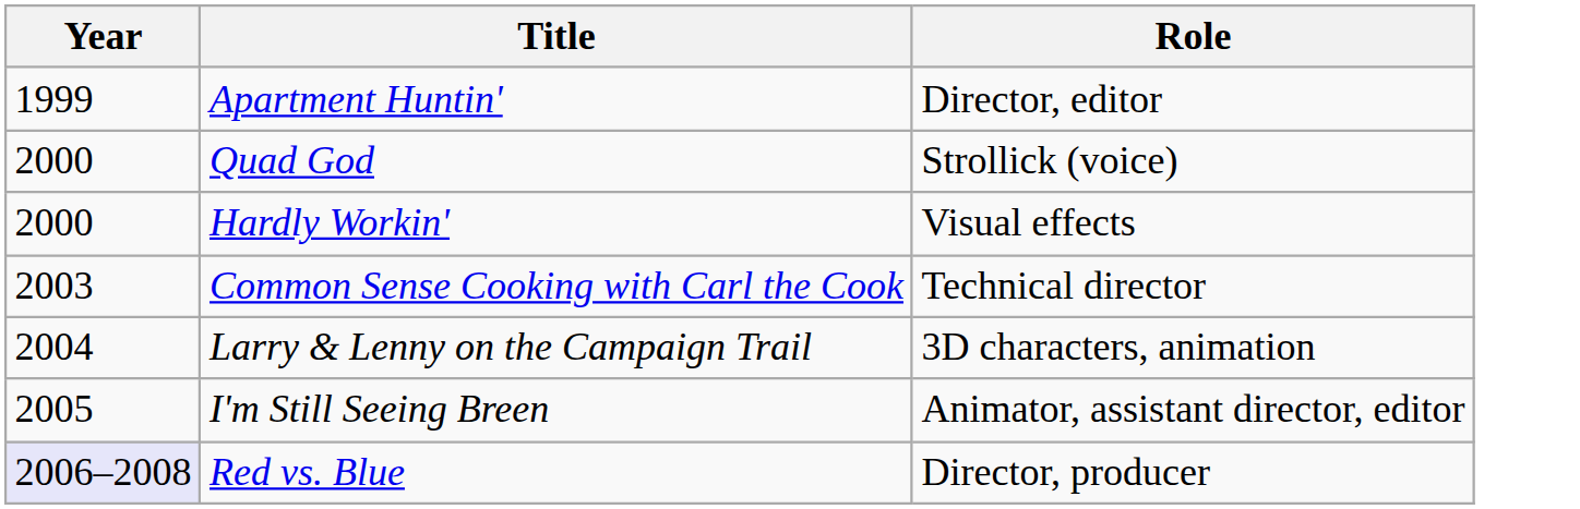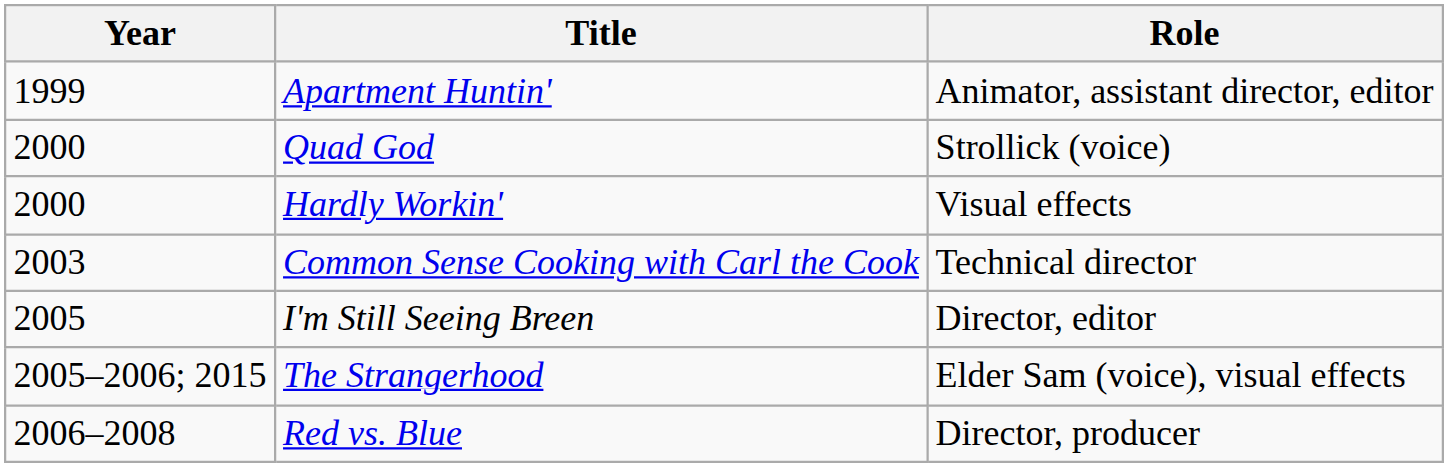Apartment Huntin' | Role: Director, editor -> Animator, assistant director, editor
- row: 2004 | Larry & Lenny on the Campaign Trail | 3D characters, animation
I'm Still Seeing Breen | Role: Animator, assistant director, editor -> Director, editor
+ row: 2005–2006; 2015 | The Strangerhood | Elder Sam (voice), visual effects
Red vs. Blue | Year: lavender background -> no background
